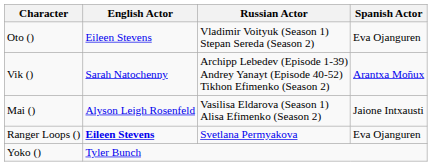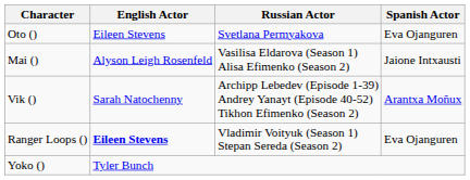Oto () | Russian Actor: Vladimir Voityuk (Season 1) Stepan Sereda (Season 2) -> Svetlana Permyakova
rows swapped: Mai () <-> Vik ()
Ranger Loops () | Russian Actor: Svetlana Permyakova -> Vladimir Voityuk (Season 1) Stepan Sereda (Season 2)
